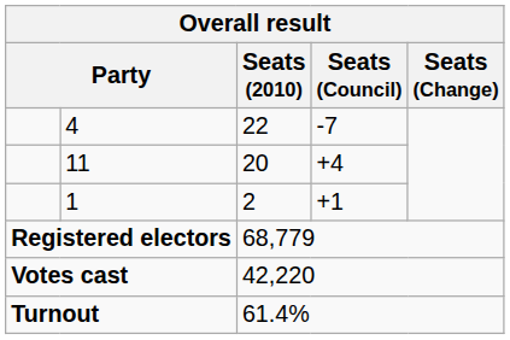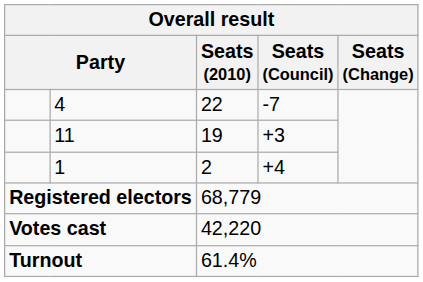11 | Seats (2010): 20 -> 19
11 | Seats (Council): +4 -> +3
1 | Seats (Council): +1 -> +4
